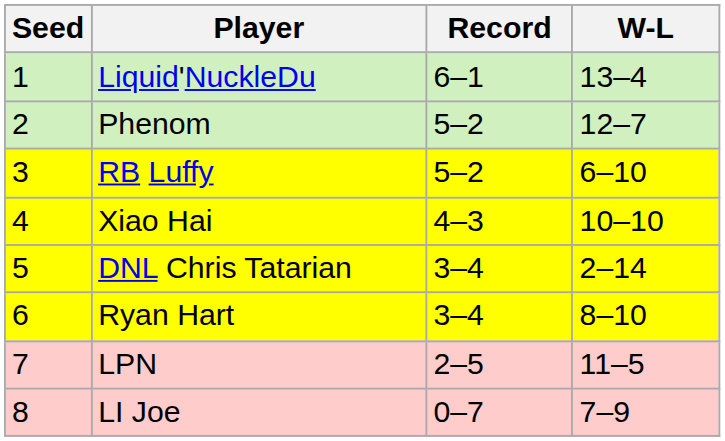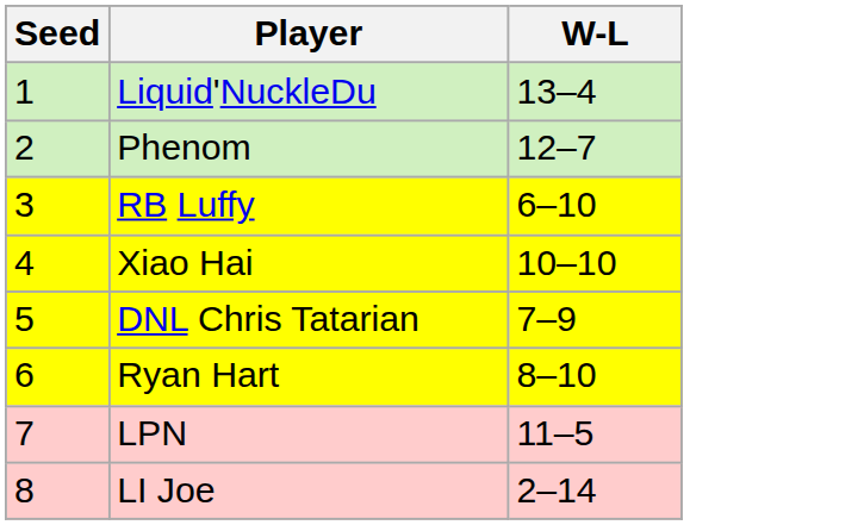- column: Record | 6–1 | 5–2 | 5–2 | 4–3 | 3–4 | 3–4 | 2–5 | 0–7
DNL Chris Tatarian | W-L: 2–14 -> 7–9
LI Joe | W-L: 7–9 -> 2–14
